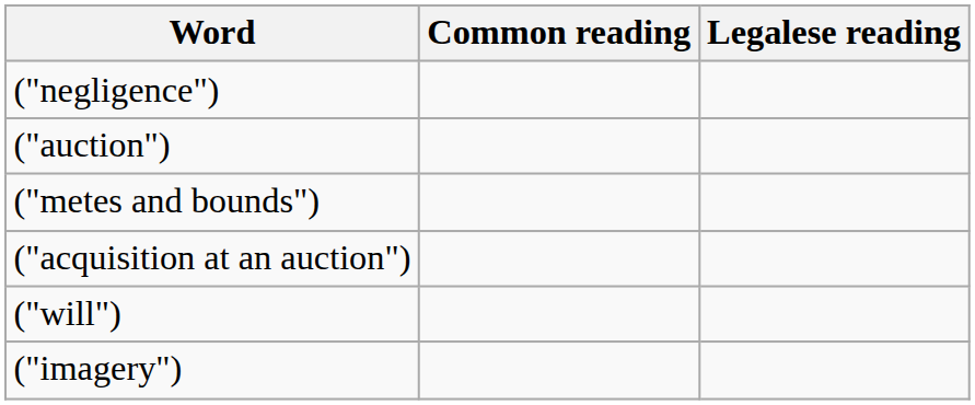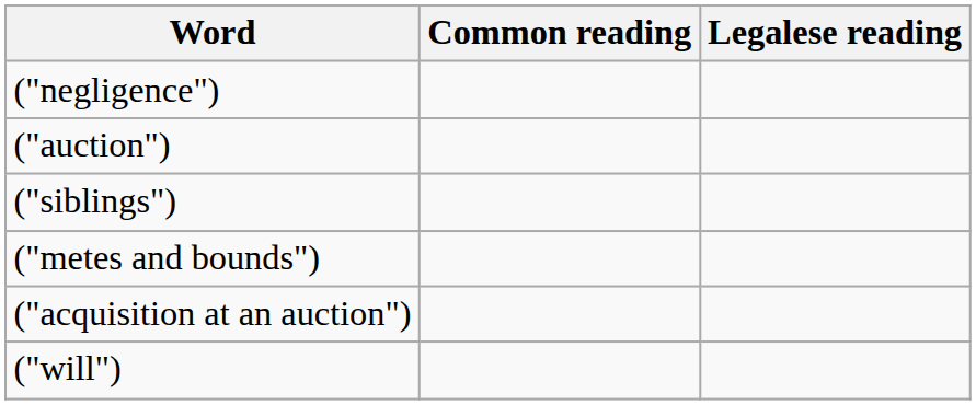+ row: ("siblings")
- row: ("imagery")
